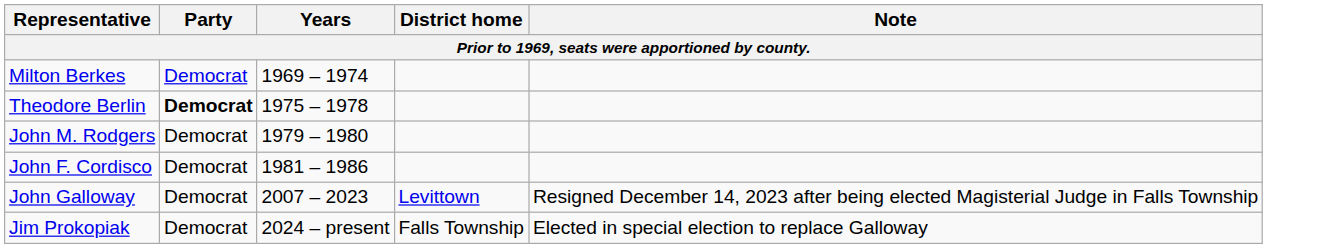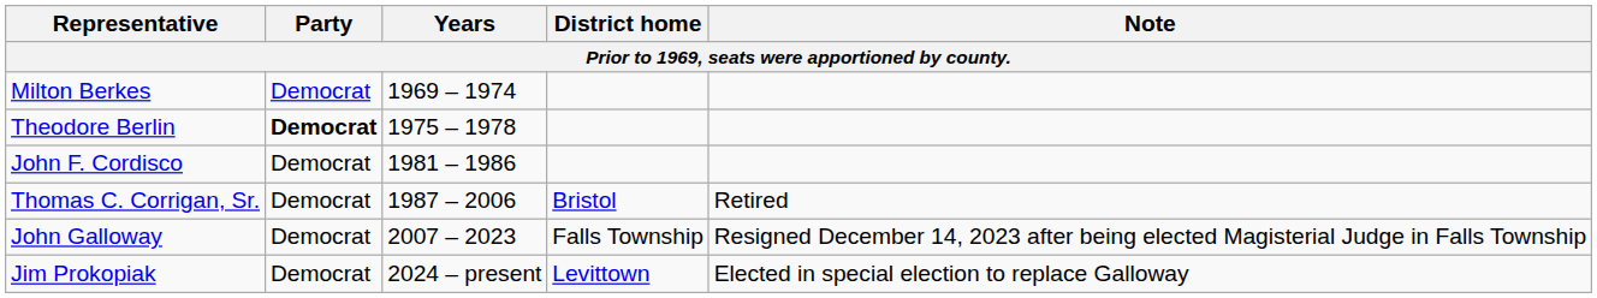- row: John M. Rodgers | Democrat | 1979 – 1980
+ row: Thomas C. Corrigan, Sr. | Democrat | 1987 – 2006 | Bristol | Retired
John Galloway | District home: Levittown -> Falls Township
Jim Prokopiak | District home: Falls Township -> Levittown
